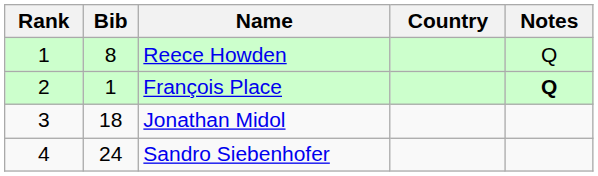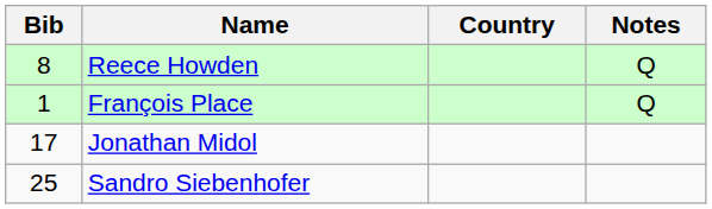- column: Rank | 1 | 2 | 3 | 4
François Place | Notes: bold -> normal
Jonathan Midol | Bib: 18 -> 17
Sandro Siebenhofer | Bib: 24 -> 25
